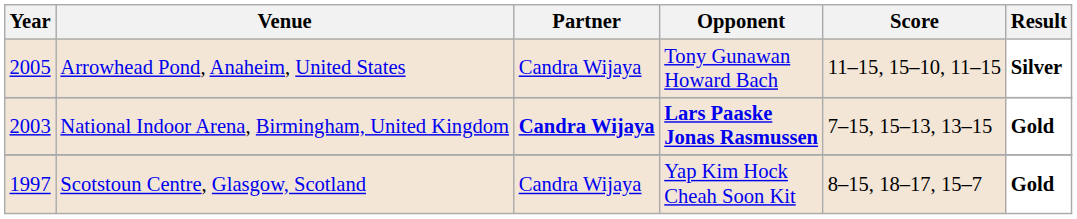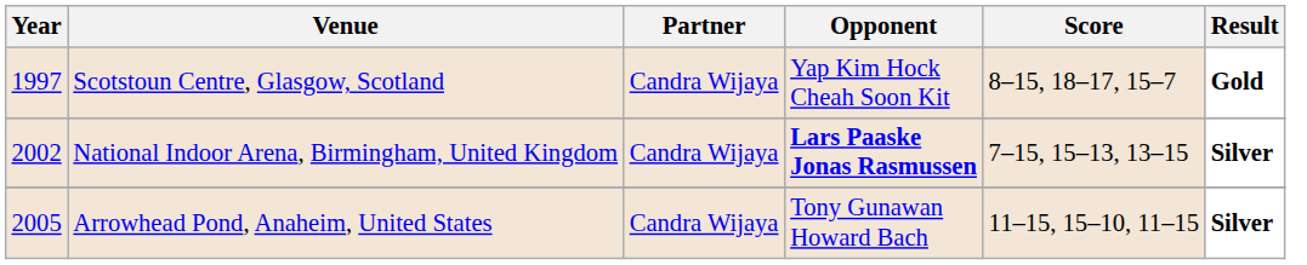rows swapped: Arrowhead Pond, Anaheim, United States <-> Scotstoun Centre, Glasgow, Scotland
National Indoor Arena, Birmingham, United Kingdom | Year: 2003 -> 2002
National Indoor Arena, Birmingham, United Kingdom | Partner: bold -> normal
National Indoor Arena, Birmingham, United Kingdom | Result: Gold -> Silver
